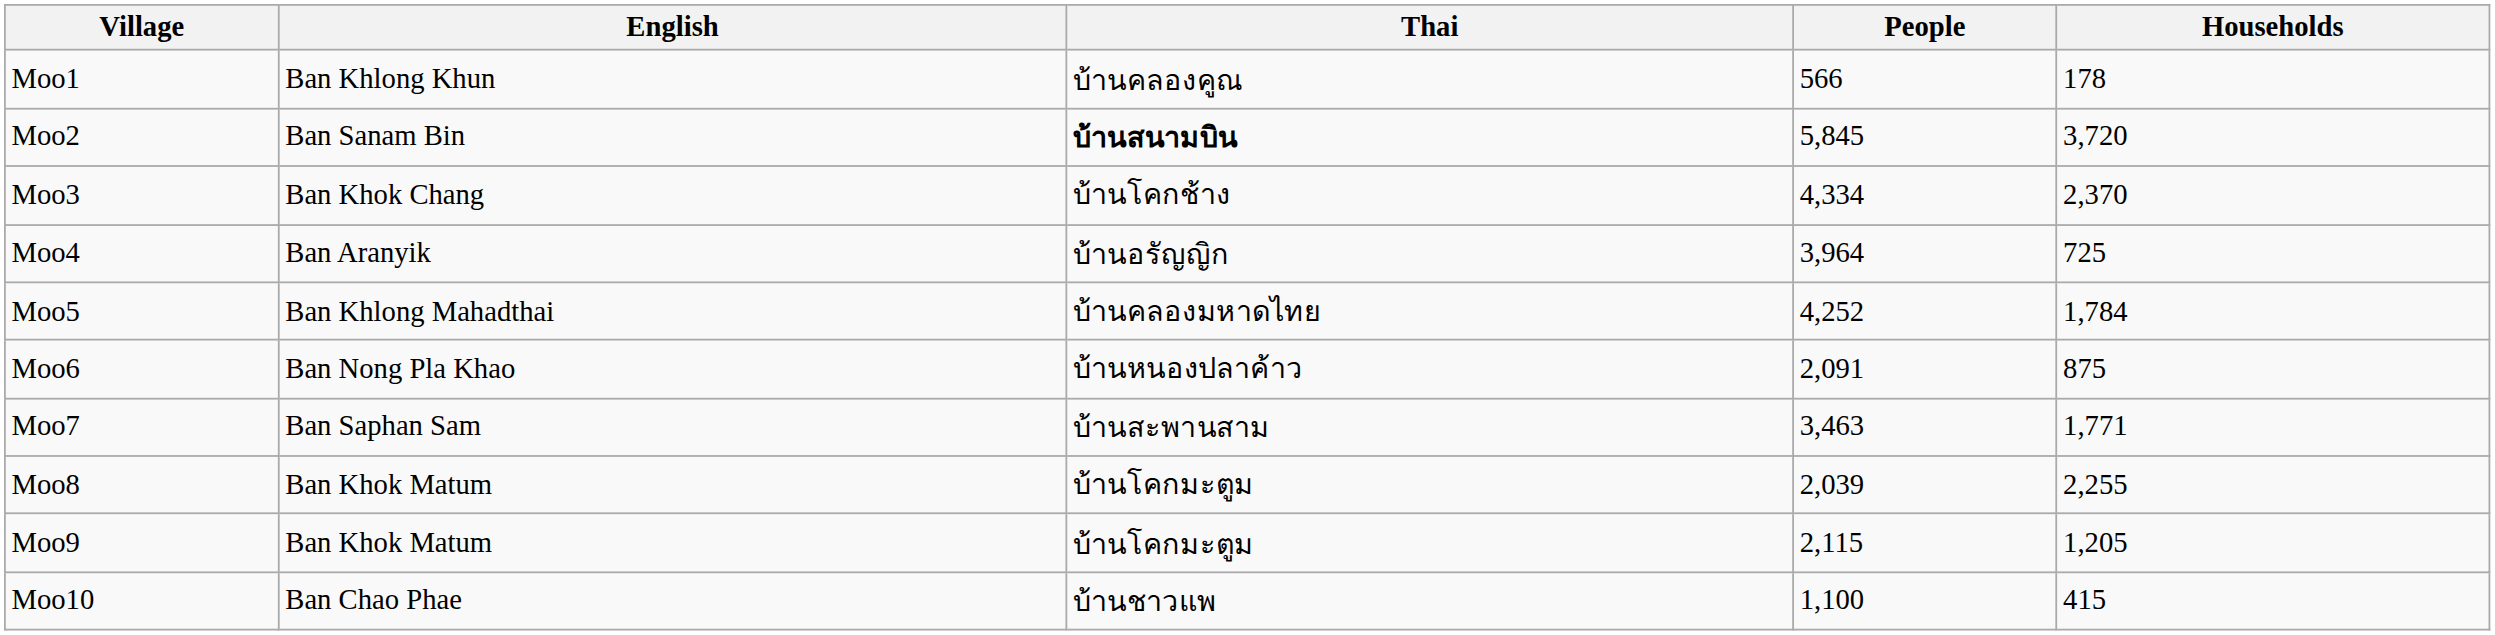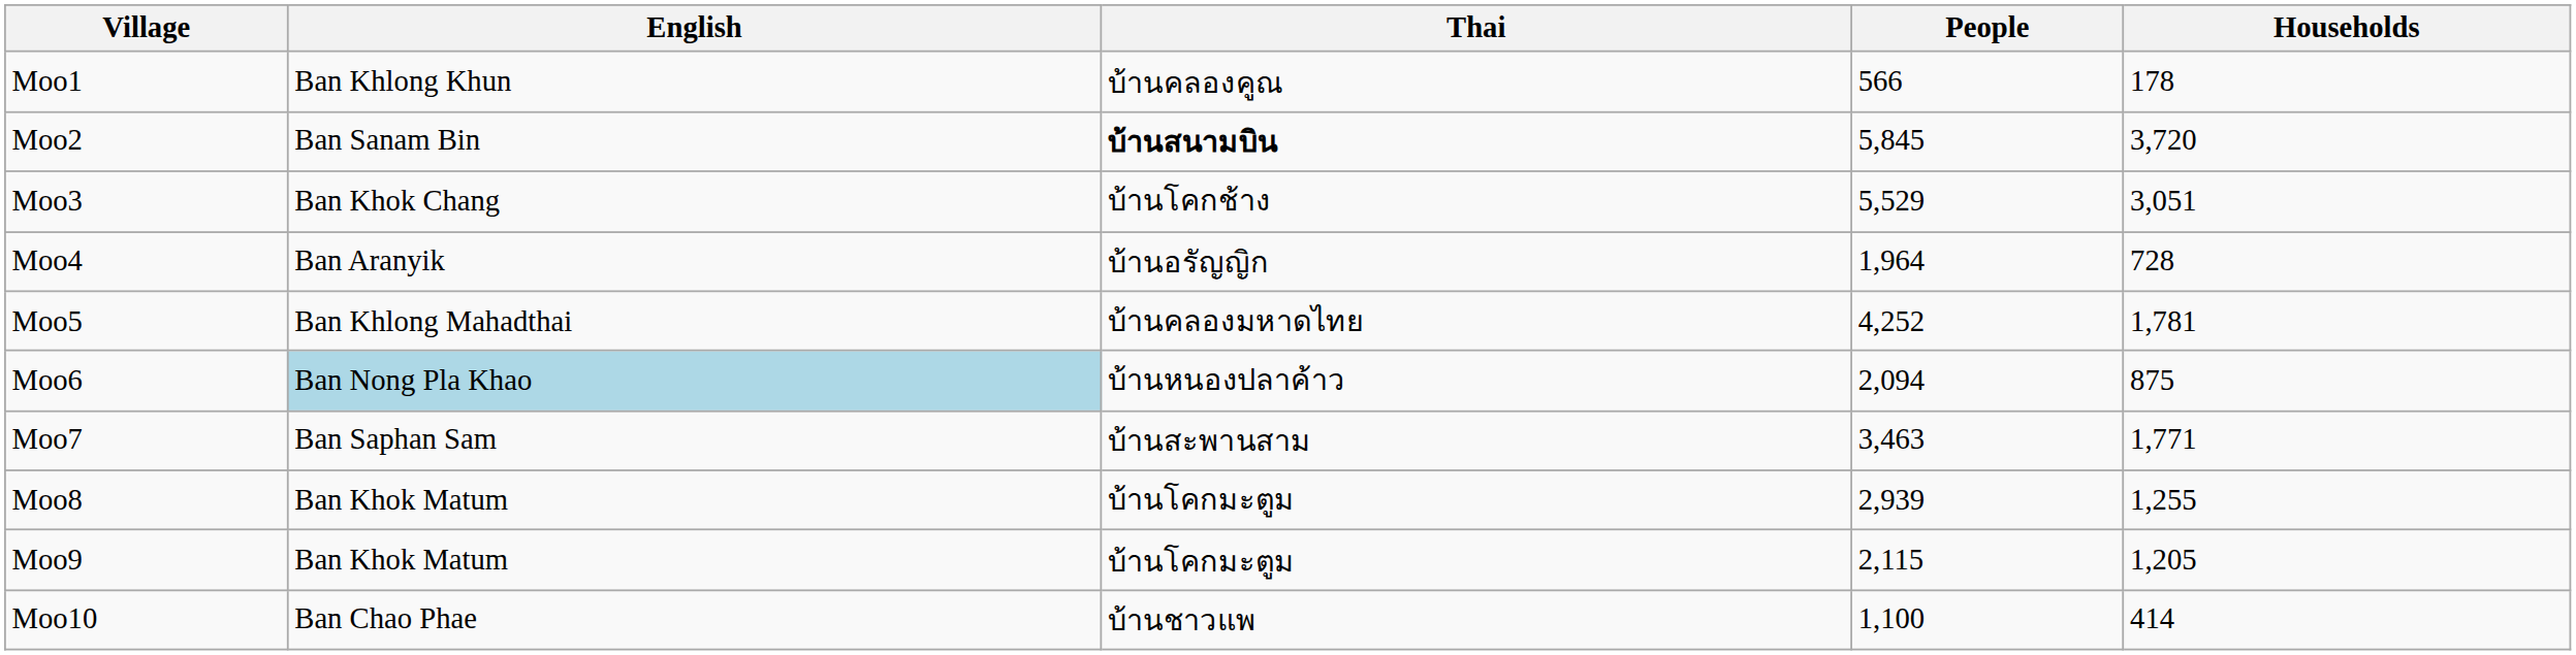Moo3 | People: 4,334 -> 5,529
Moo3 | Households: 2,370 -> 3,051
Moo4 | People: 3,964 -> 1,964
Moo4 | Households: 725 -> 728
Moo5 | Households: 1,784 -> 1,781
Moo6 | English: no background -> lightblue background
Moo6 | People: 2,091 -> 2,094
Moo8 | People: 2,039 -> 2,939
Moo8 | Households: 2,255 -> 1,255
Moo10 | Households: 415 -> 414
